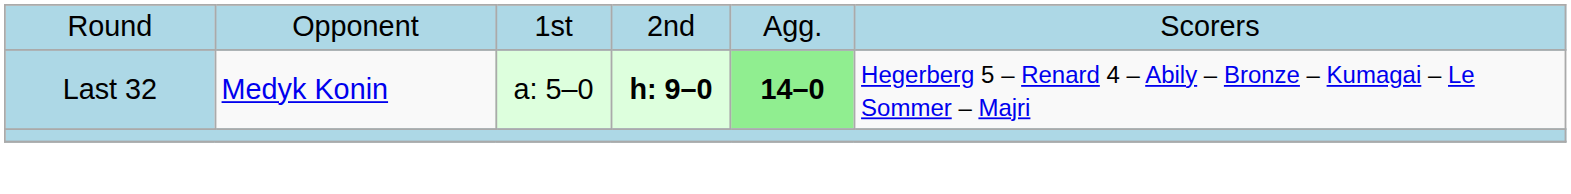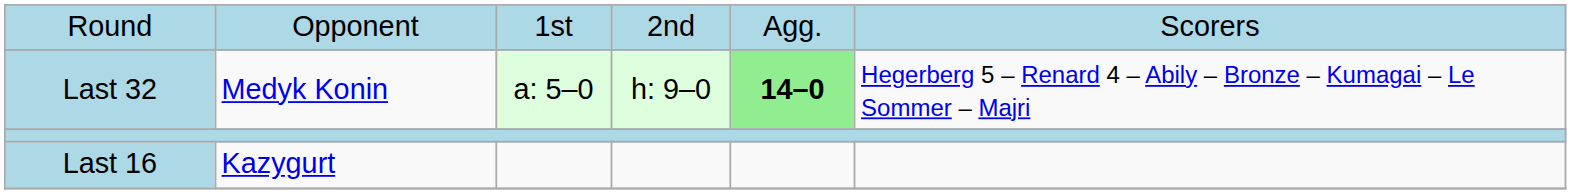Last 32 | column 4: bold -> normal
+ row: Last 16 | Kazygurt
